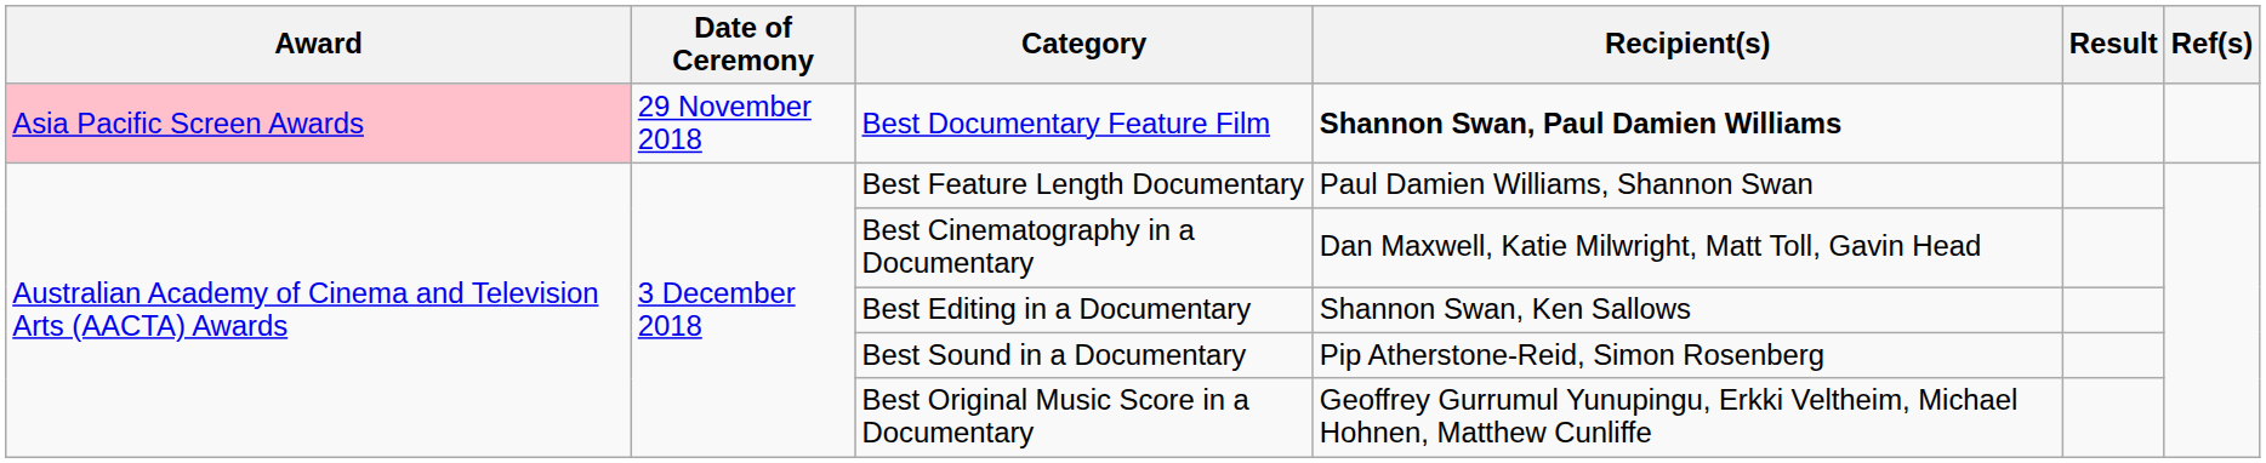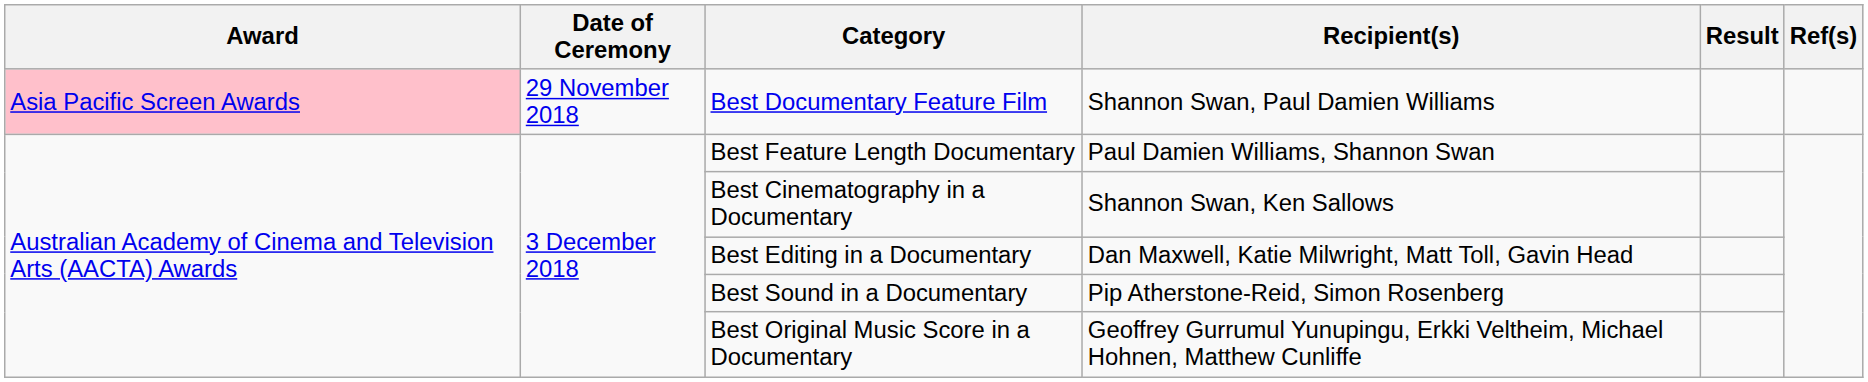Best Documentary Feature Film | Recipient(s): bold -> normal
Best Cinematography in a Documentary | Recipient(s): Dan Maxwell, Katie Milwright, Matt Toll, Gavin Head -> Shannon Swan, Ken Sallows
Best Editing in a Documentary | Recipient(s): Shannon Swan, Ken Sallows -> Dan Maxwell, Katie Milwright, Matt Toll, Gavin Head
